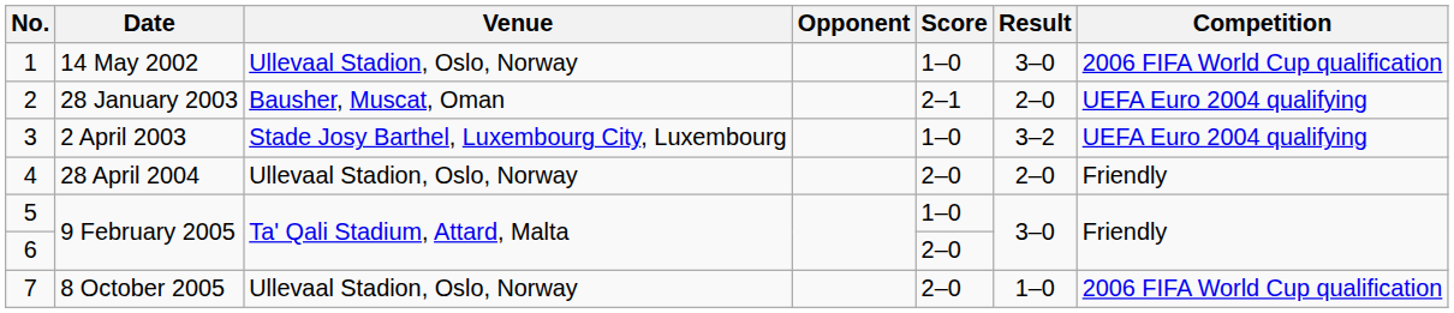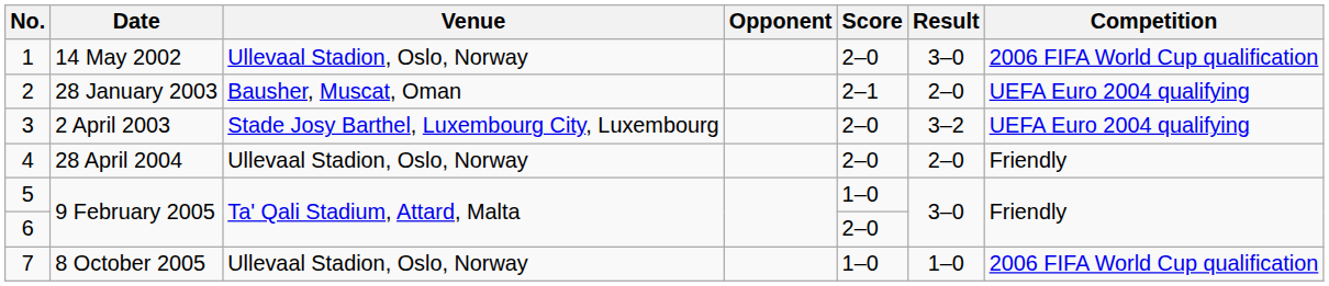1 | Score: 1–0 -> 2–0
3 | Score: 1–0 -> 2–0
7 | Score: 2–0 -> 1–0
